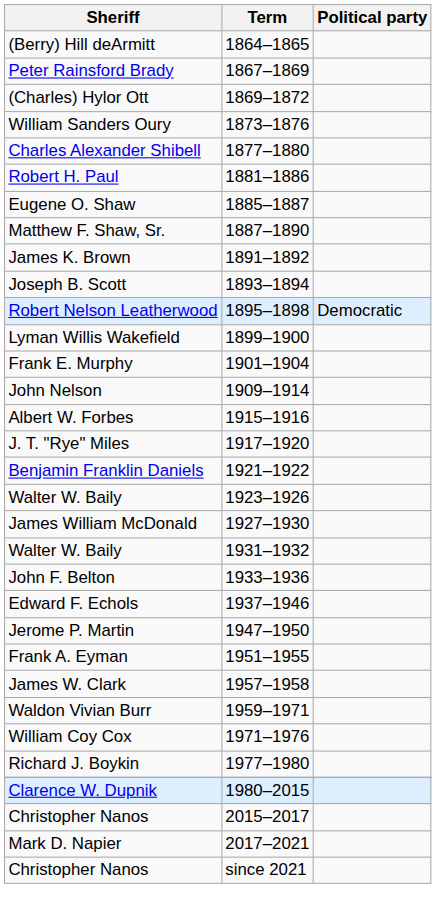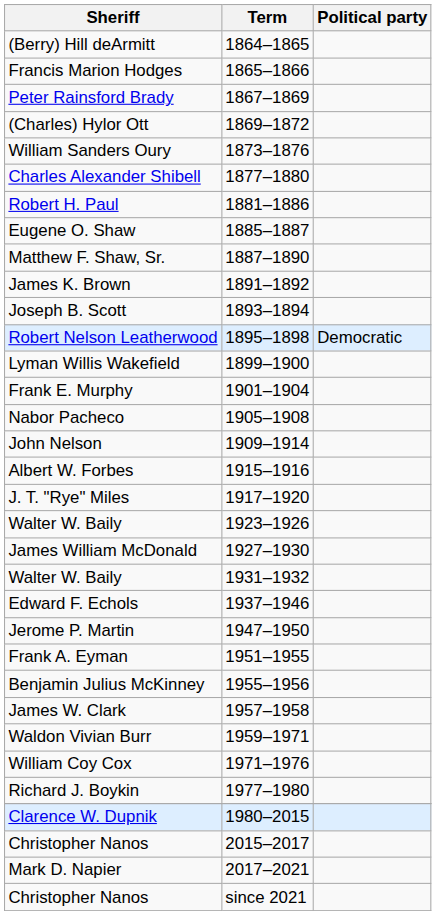+ row: Francis Marion Hodges | 1865–1866
+ row: Nabor Pacheco | 1905–1908
- row: Benjamin Franklin Daniels | 1921–1922
- row: John F. Belton | 1933–1936
+ row: Benjamin Julius McKinney | 1955–1956
